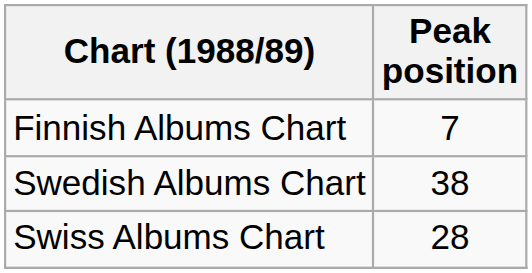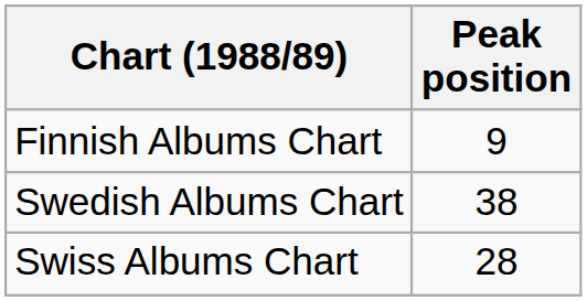Finnish Albums Chart | Peak position: 7 -> 9
